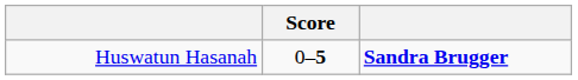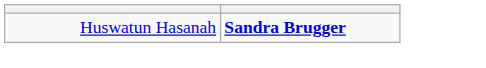- column: Score | 0–5
